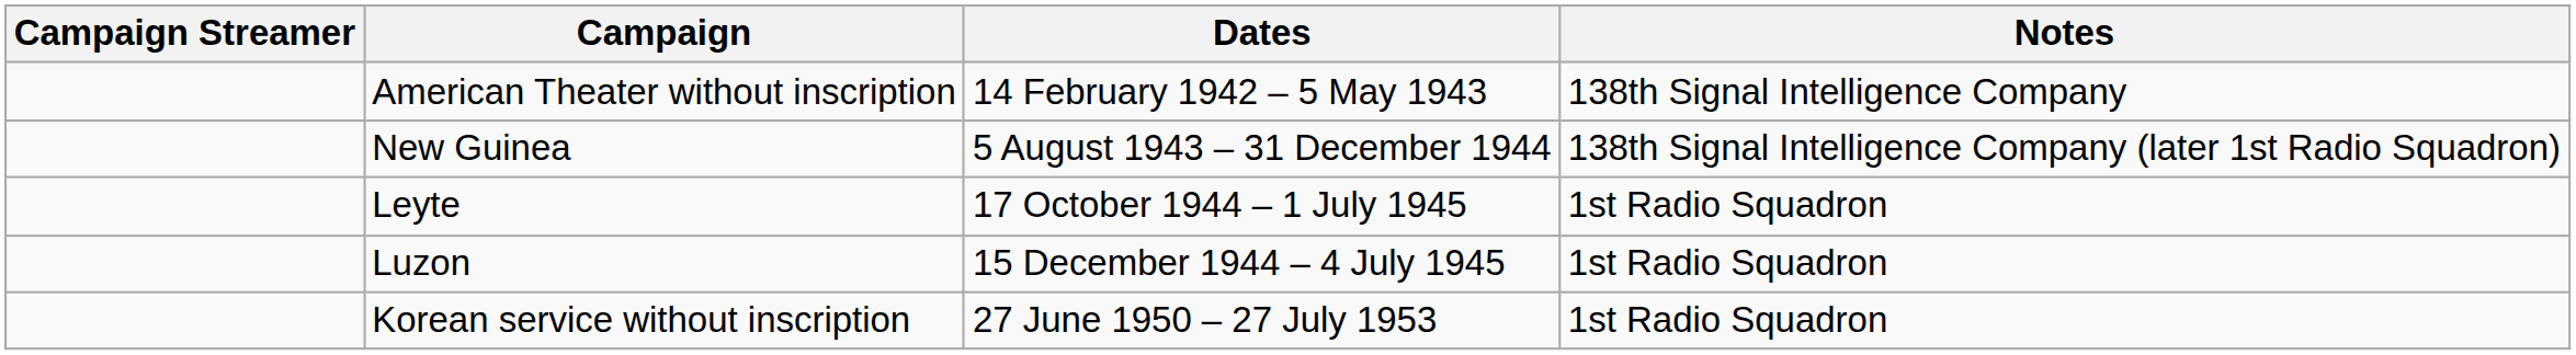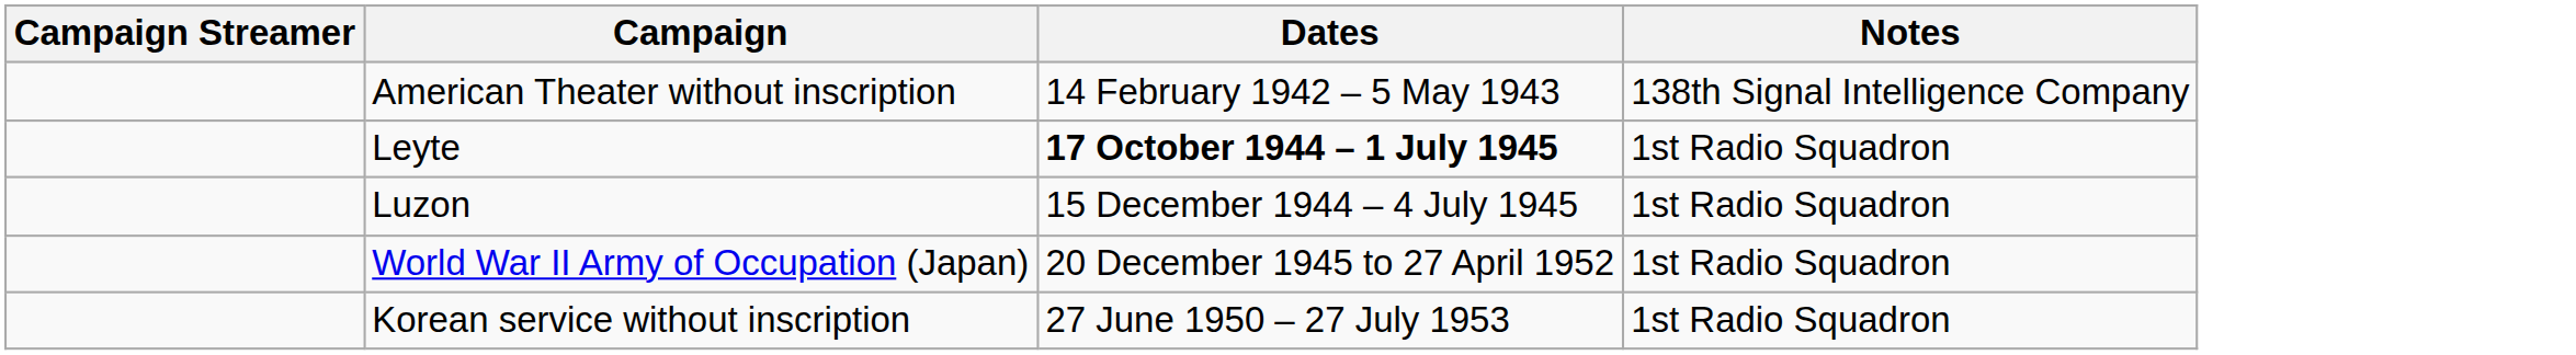- row: New Guinea | 5 August 1943 – 31 December 1944 | 138th Signal Intelligence Company (later 1st Radio Squadron)
Leyte | Dates: normal -> bold
+ row: World War II Army of Occupation (Japan) | 20 December 1945 to 27 April 1952 | 1st Radio Squadron
